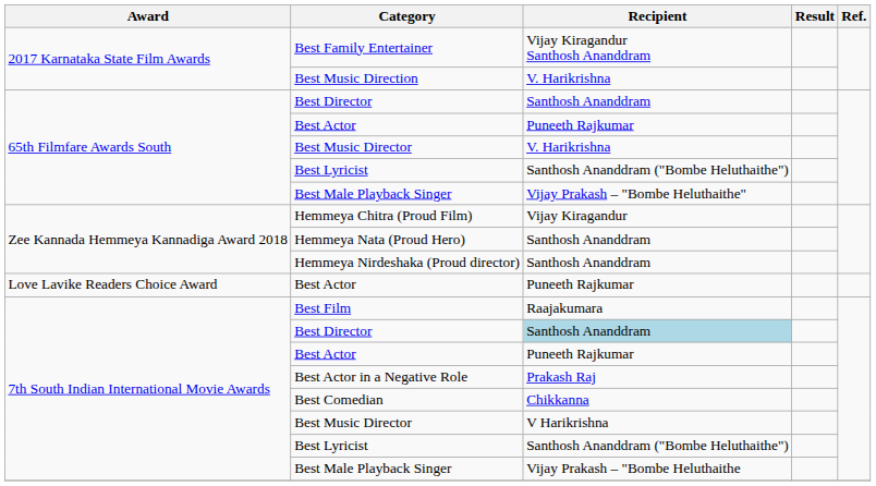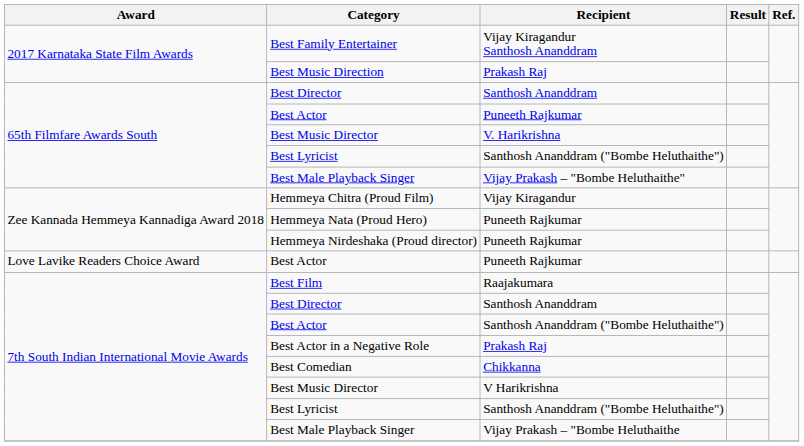Best Music Direction | Recipient: V. Harikrishna -> Prakash Raj
Hemmeya Nata (Proud Hero) | Recipient: Santhosh Ananddram -> Puneeth Rajkumar
Hemmeya Nirdeshaka (Proud director) | Recipient: Santhosh Ananddram -> Puneeth Rajkumar
7th South Indian International Movie Awards / Best Director | Recipient: lightblue background -> no background
7th South Indian International Movie Awards / Best Actor | Recipient: Puneeth Rajkumar -> Santhosh Ananddram ("Bombe Heluthaithe")
